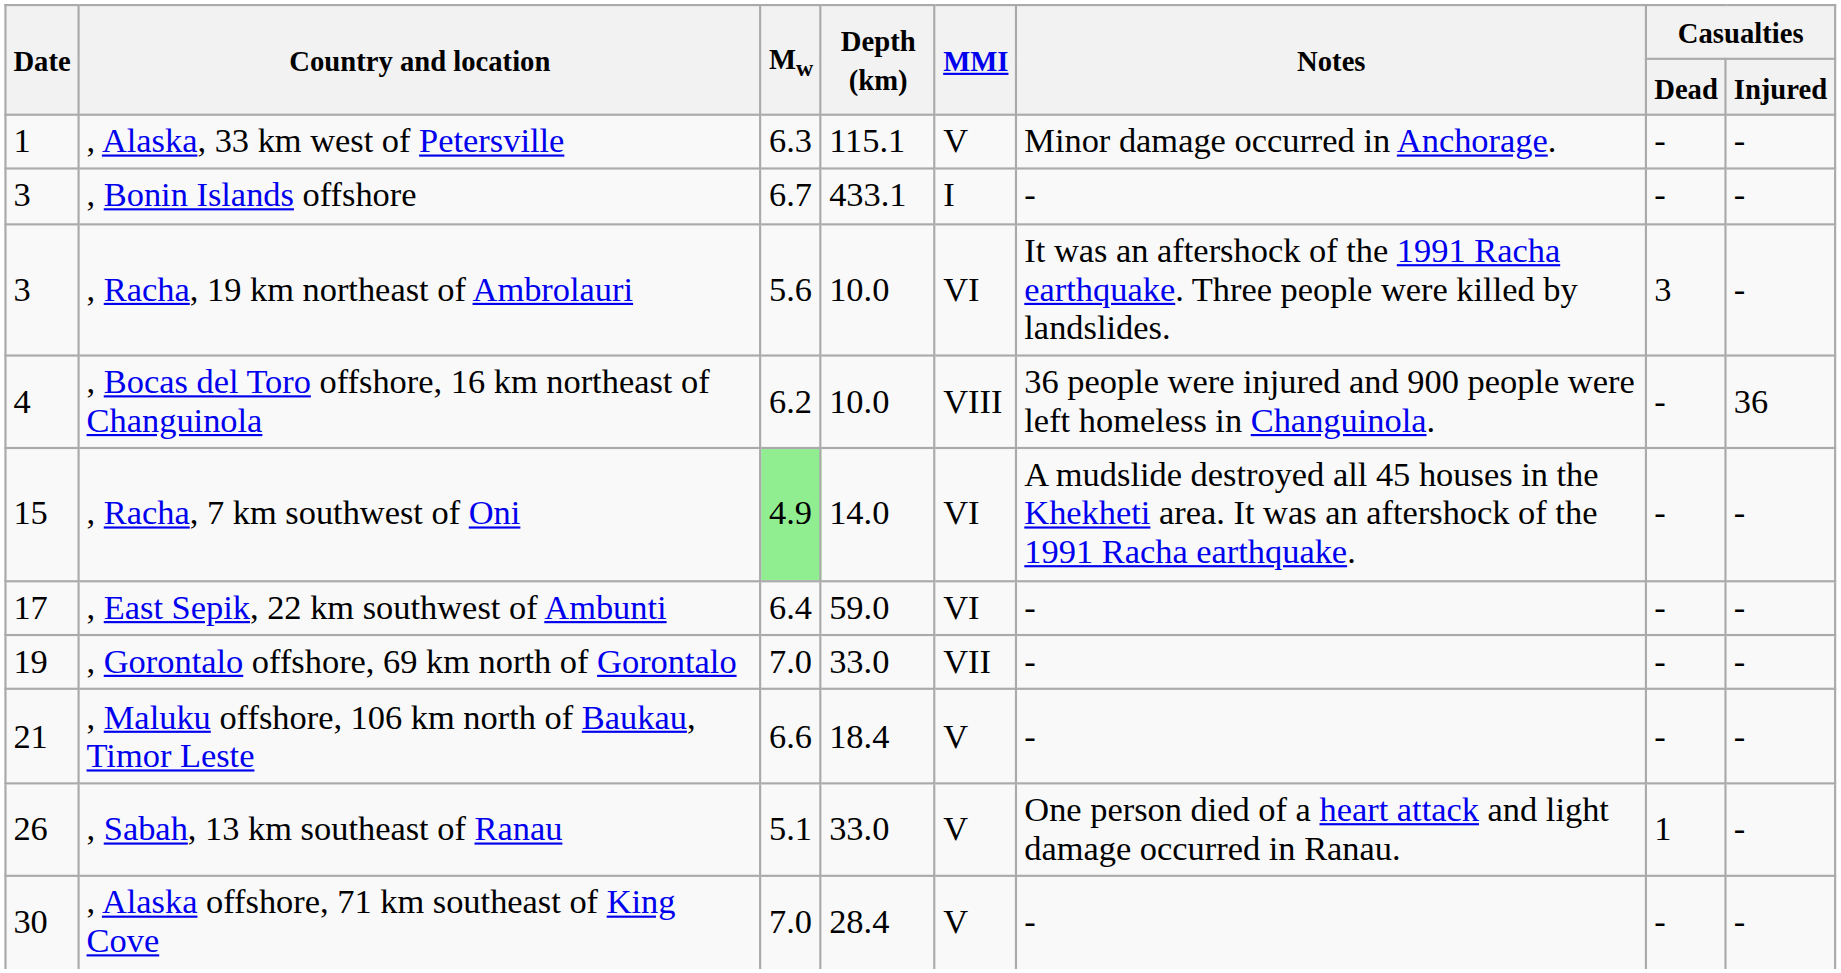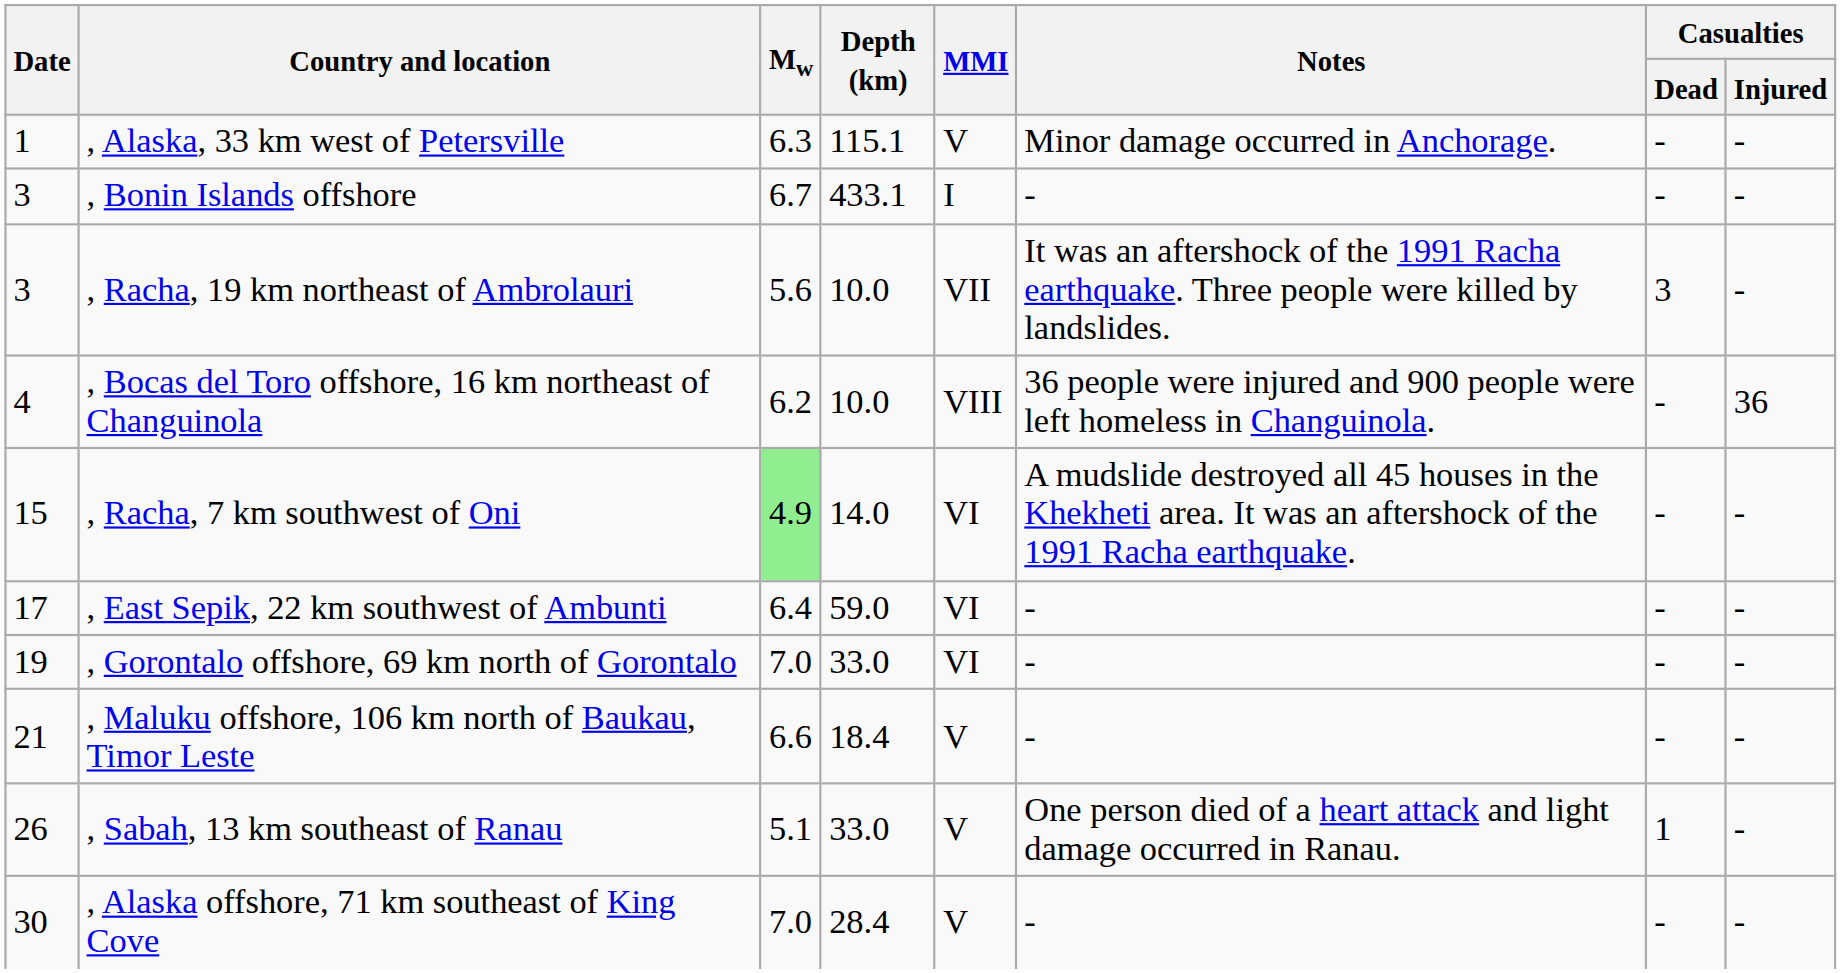, Racha, 19 km northeast of Ambrolauri | MMI: VI -> VII
, Gorontalo offshore, 69 km north of Gorontalo | MMI: VII -> VI
